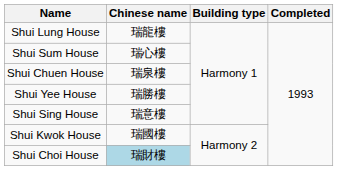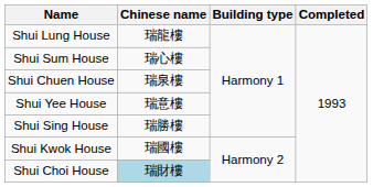Shui Yee House | Chinese name: 瑞勝樓 -> 瑞意樓
Shui Sing House | Chinese name: 瑞意樓 -> 瑞勝樓
